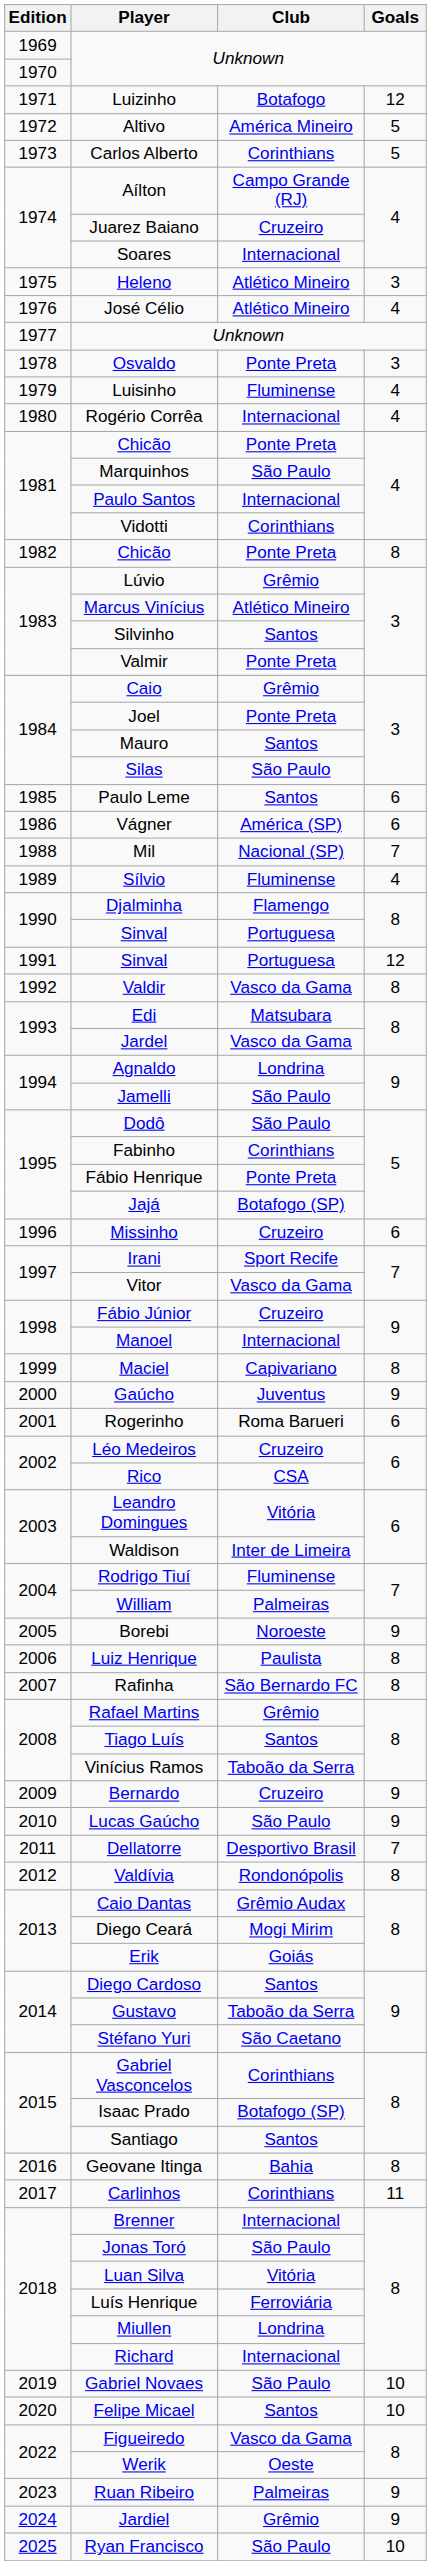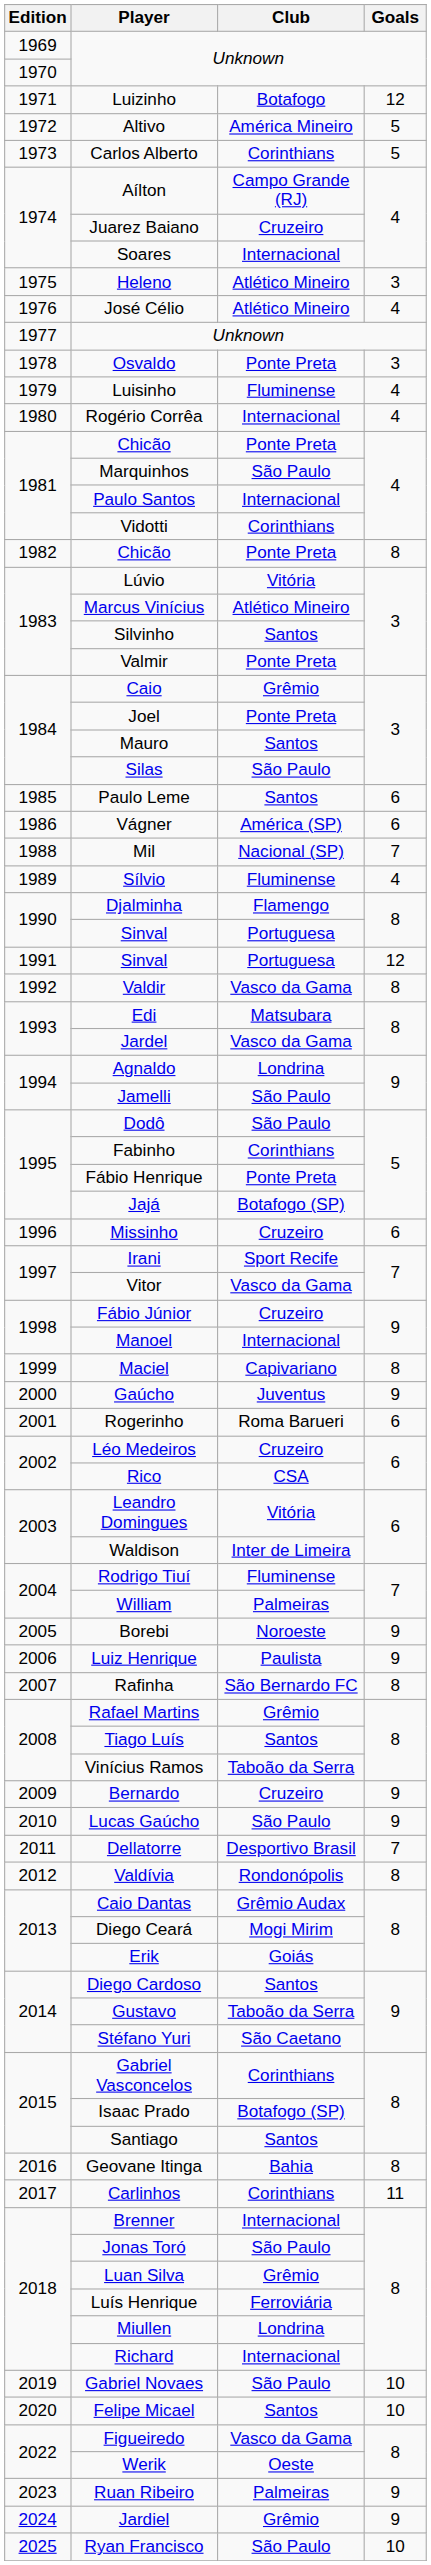Lúvio | Club: Grêmio -> Vitória
Luiz Henrique | Goals: 8 -> 9
Luan Silva | Club: Vitória -> Grêmio
